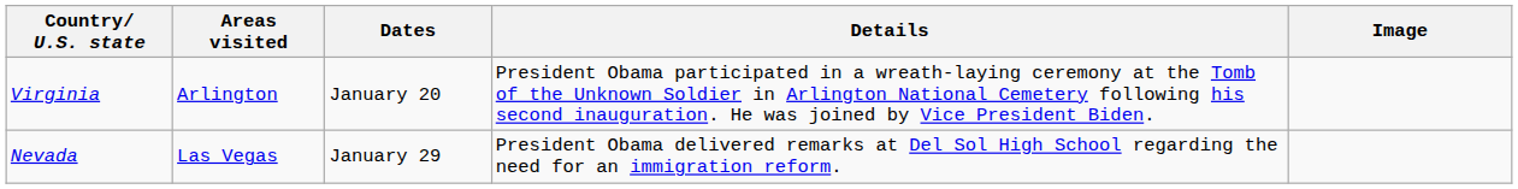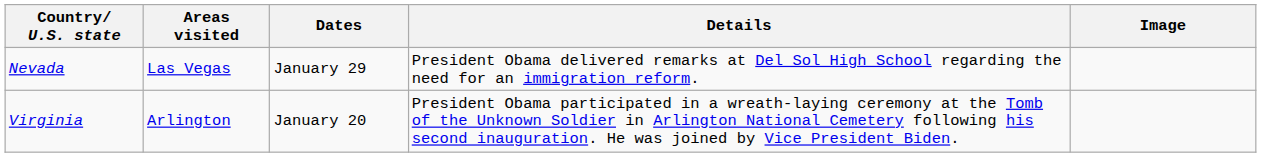rows swapped: Virginia <-> Nevada
